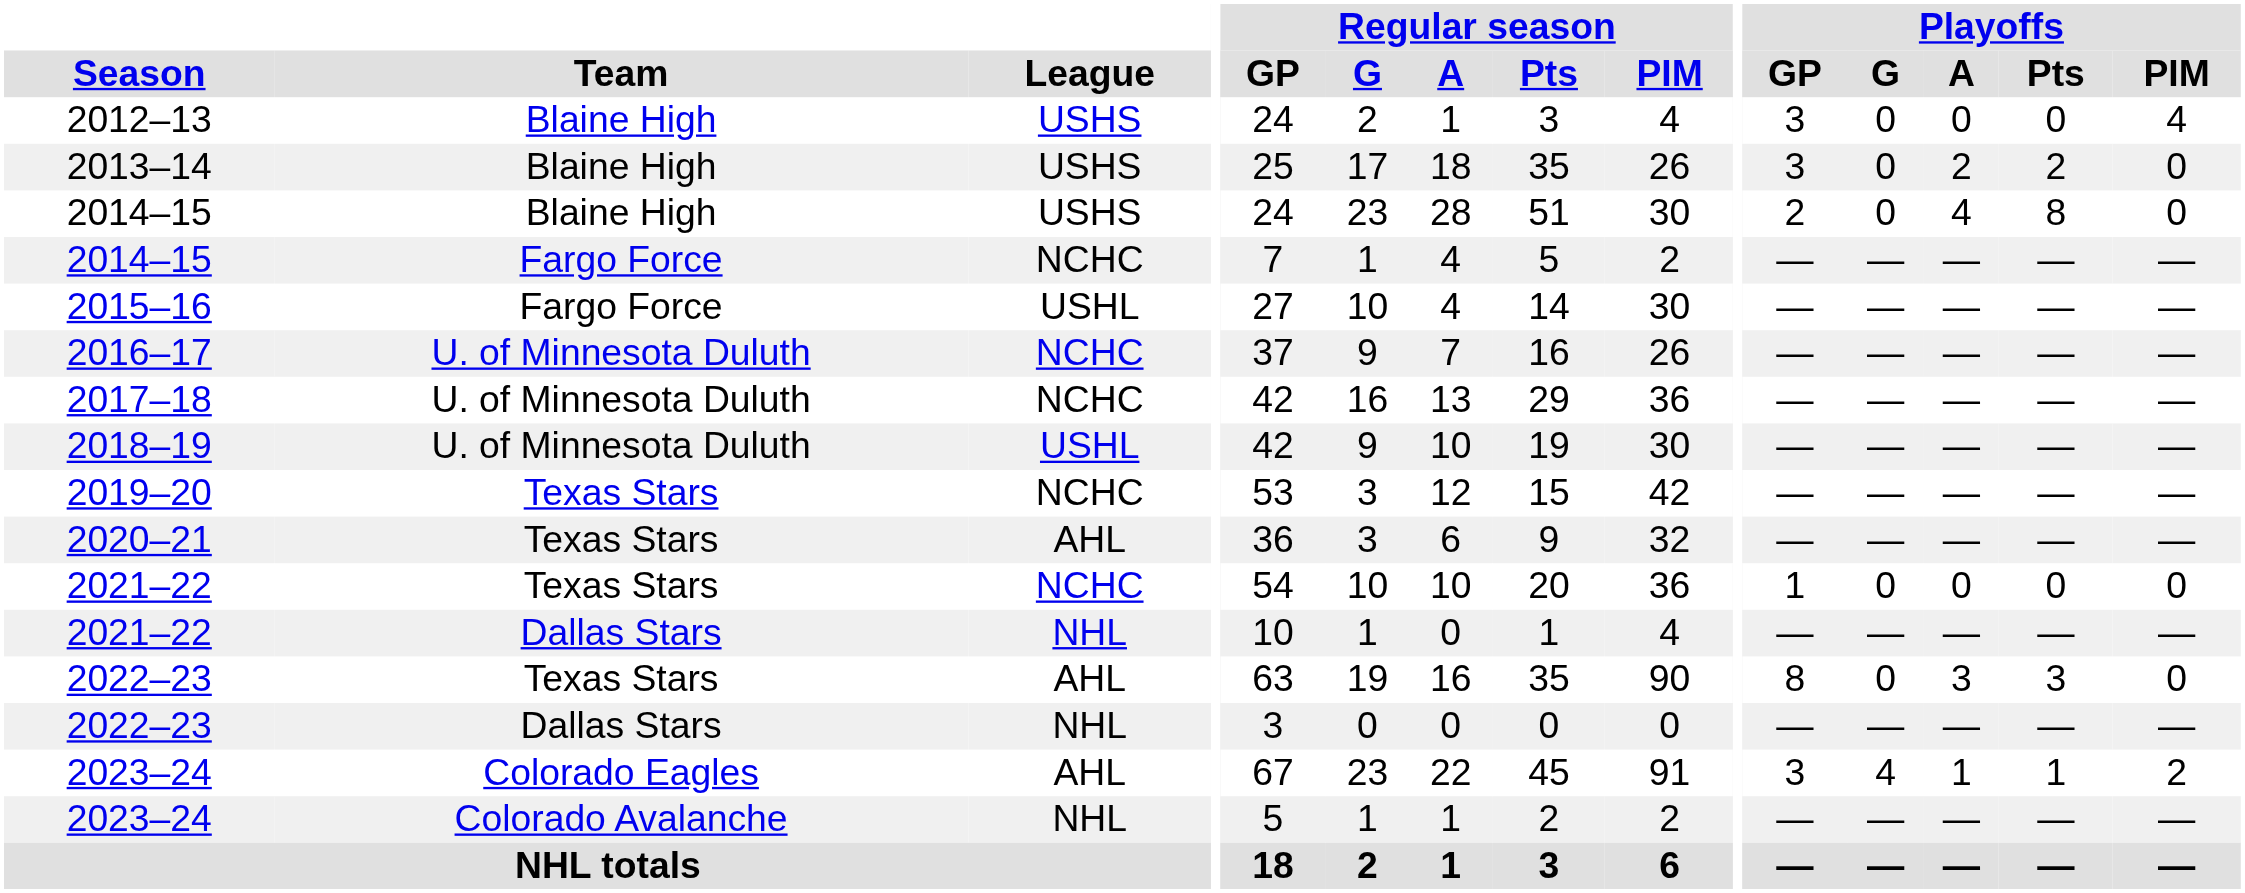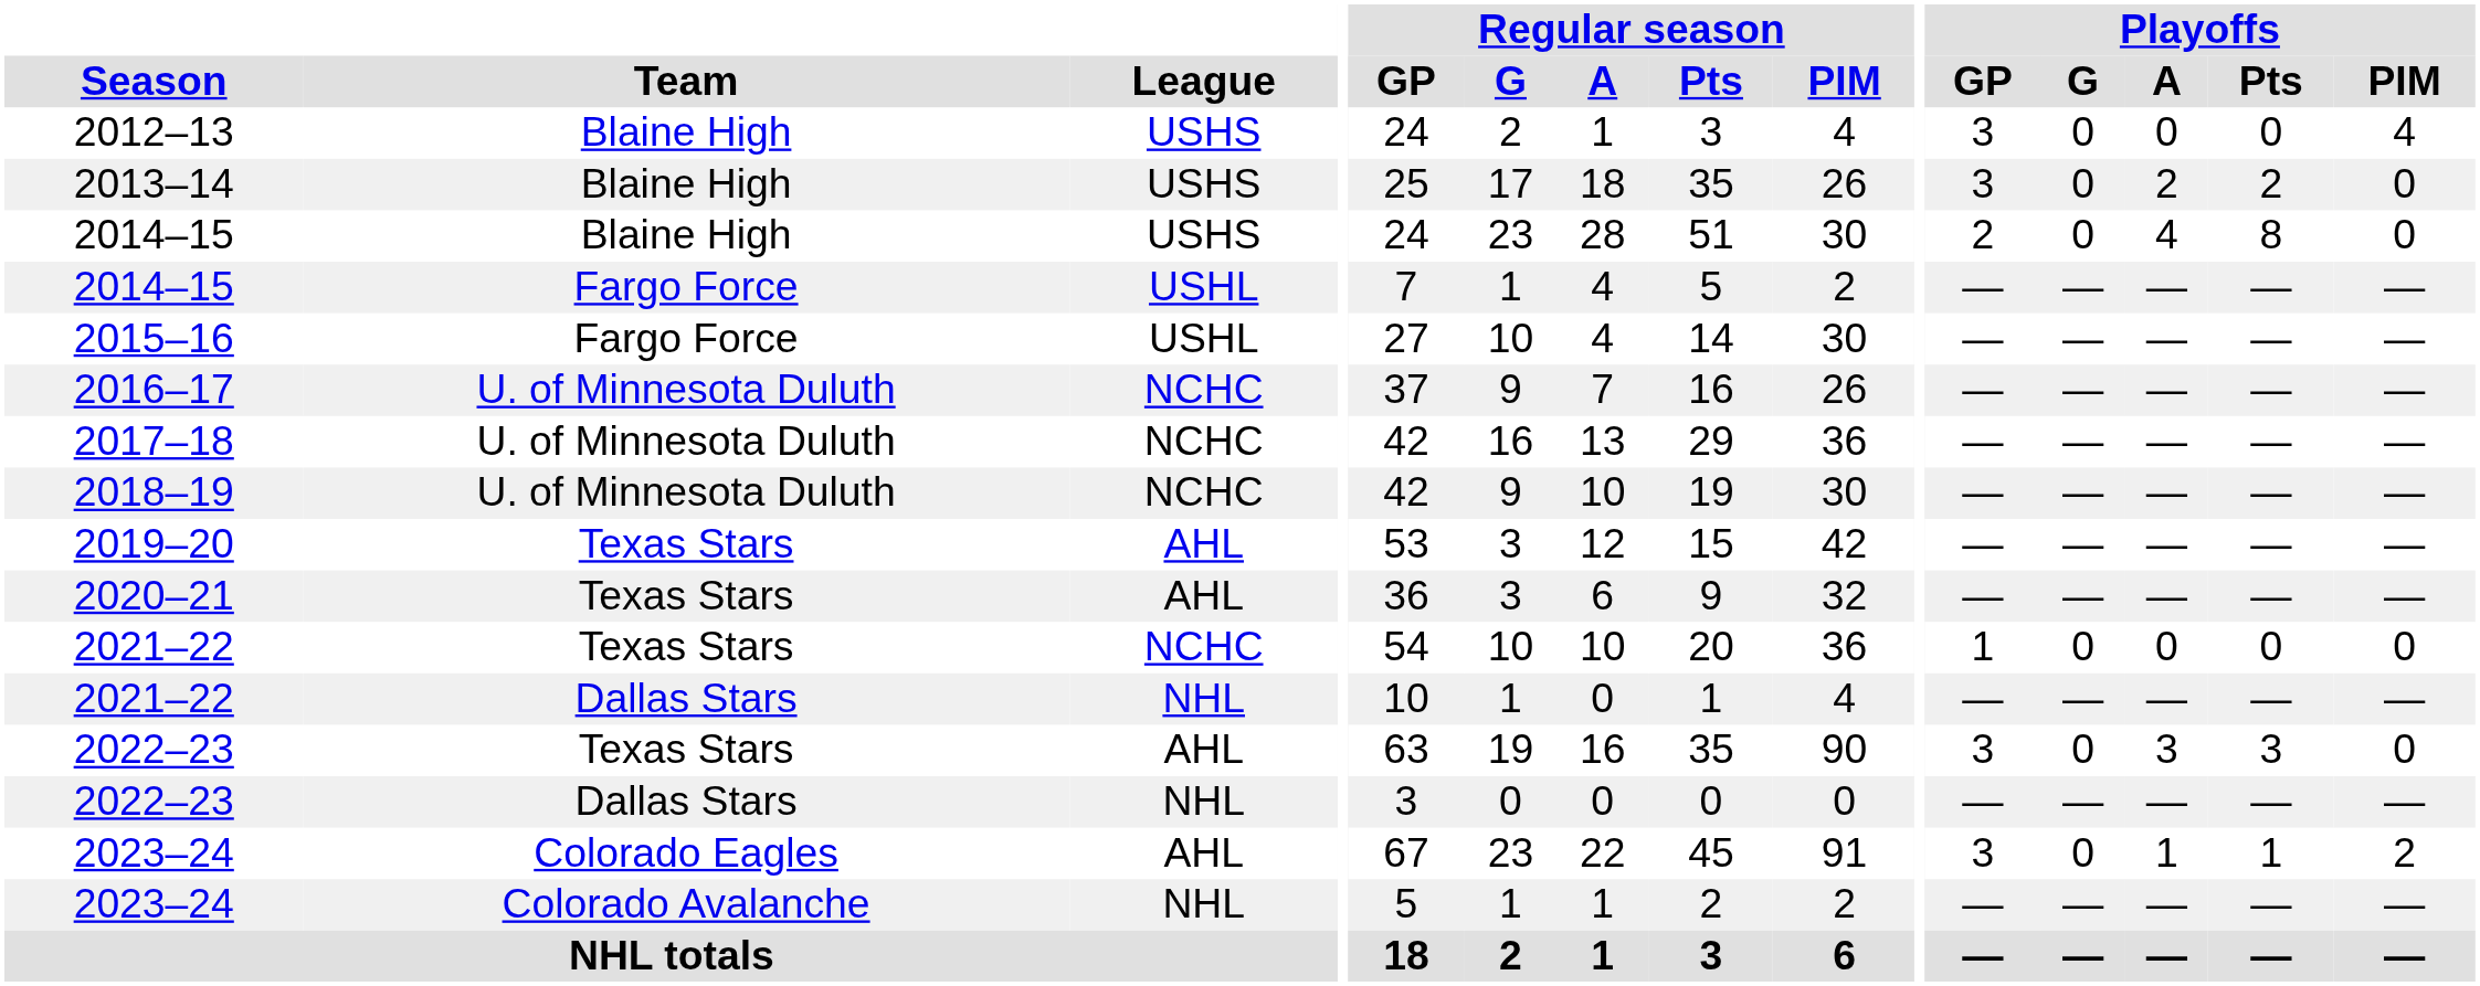2014–15 / Fargo Force | League: NCHC -> USHL
2018–19 | League: USHL -> NCHC
2019–20 | League: NCHC -> AHL
2022–23 / Texas Stars | Playoffs / GP: 8 -> 3
2023–24 / Colorado Eagles | Playoffs / G: 4 -> 0
